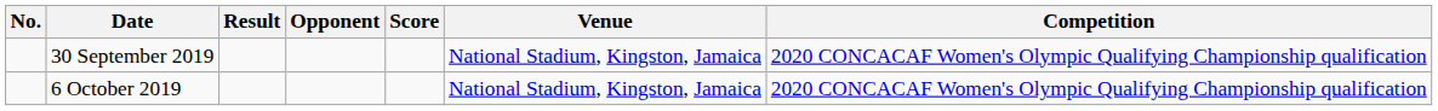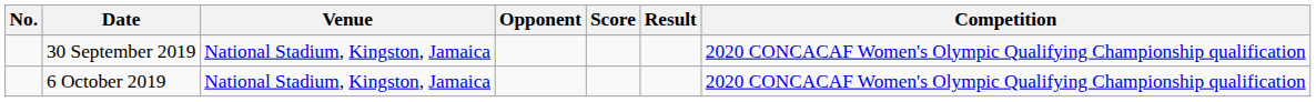columns swapped: Venue <-> Result
